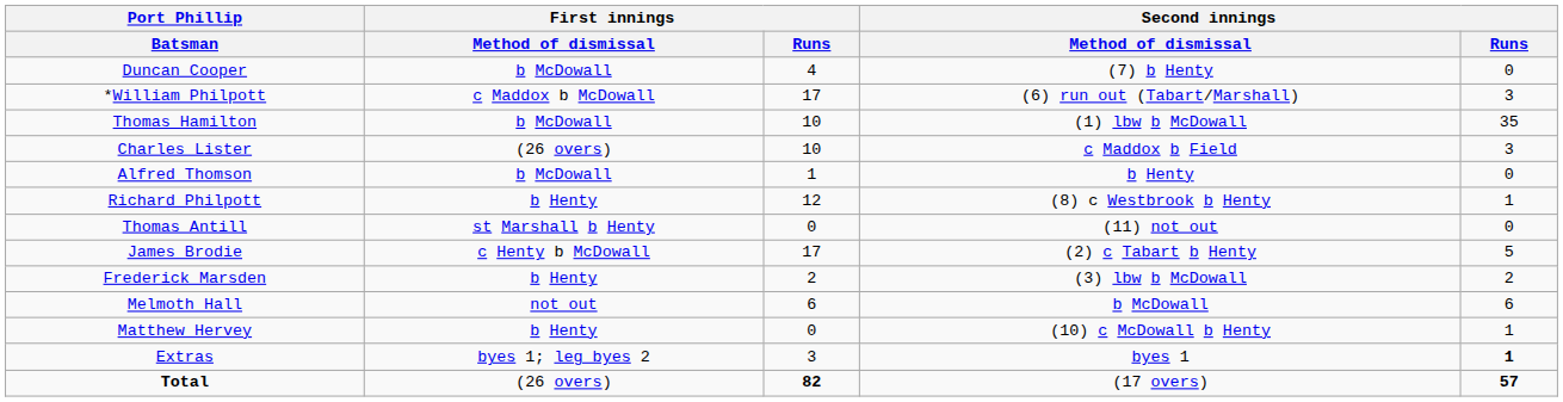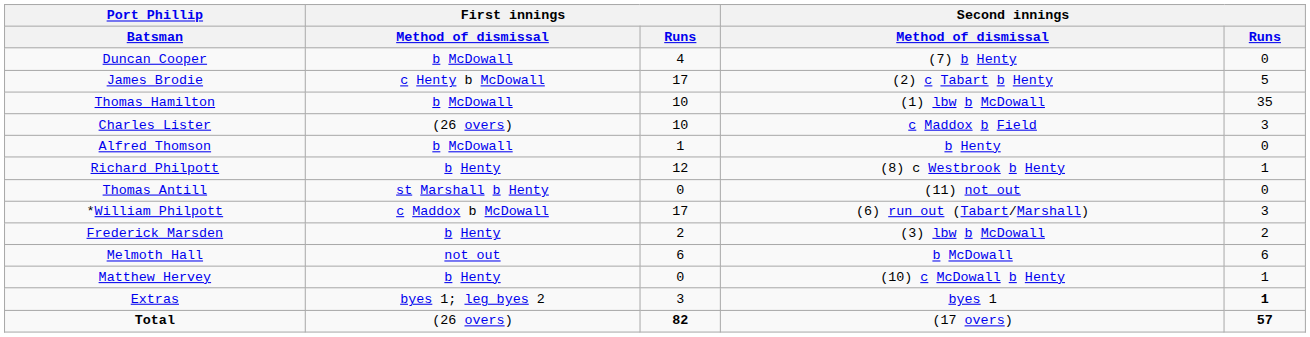rows swapped: *William Philpott <-> James Brodie
